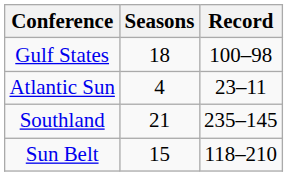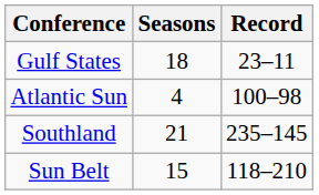Gulf States | Record: 100–98 -> 23–11
Atlantic Sun | Record: 23–11 -> 100–98
